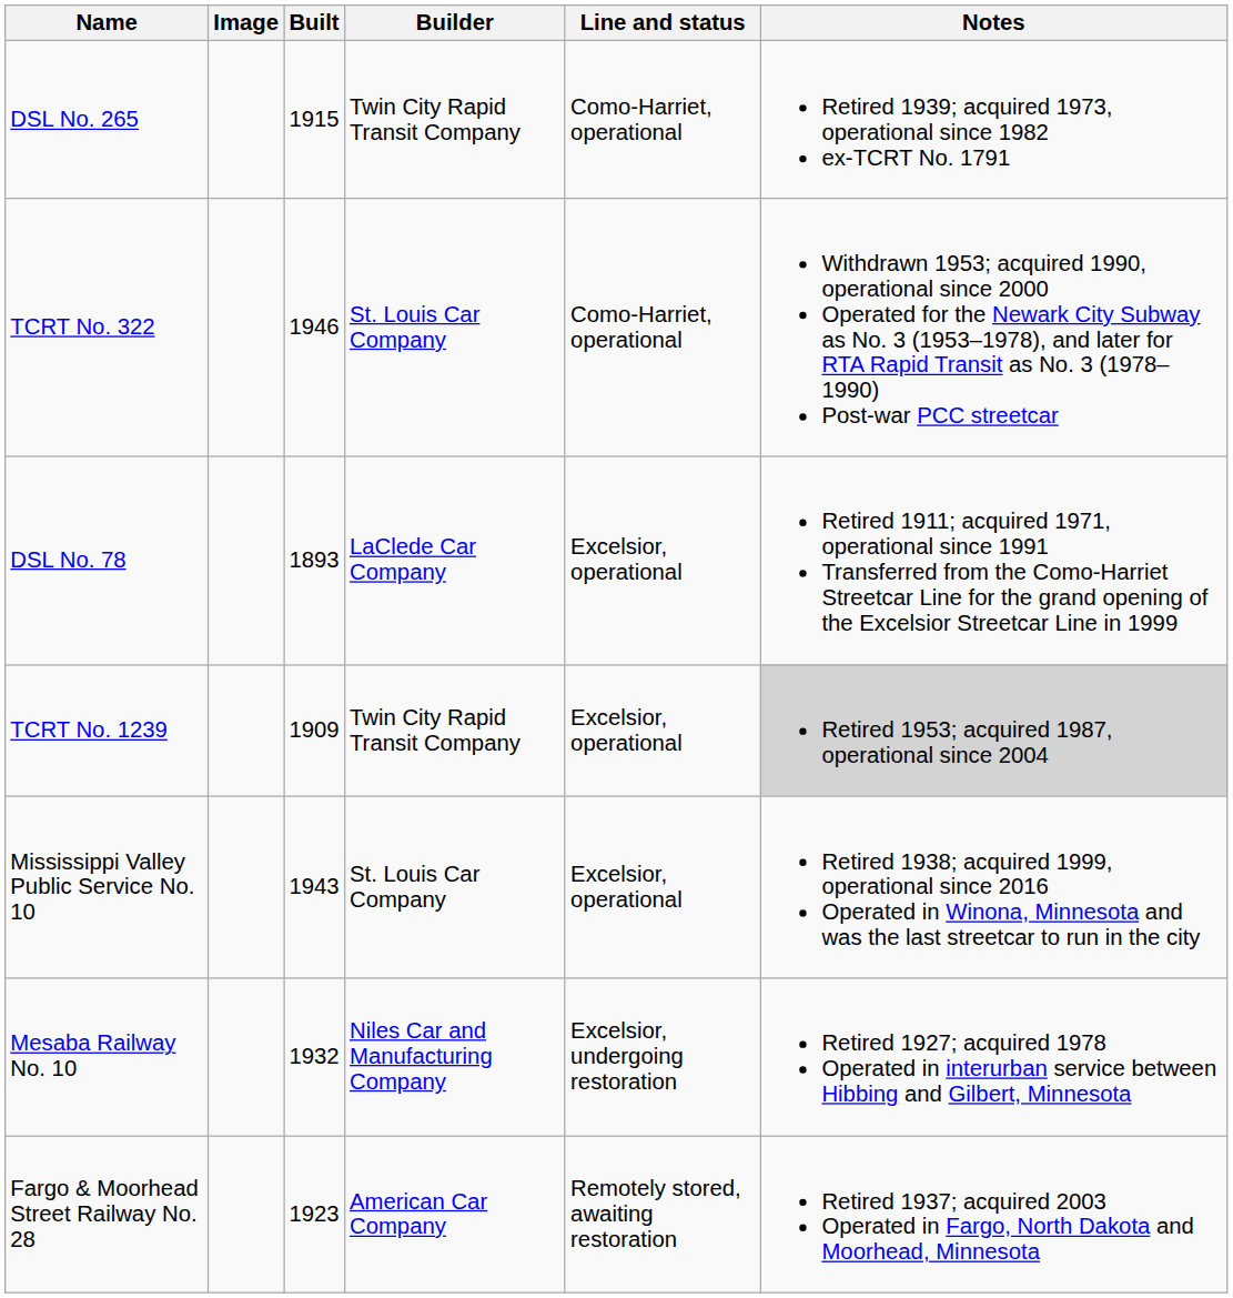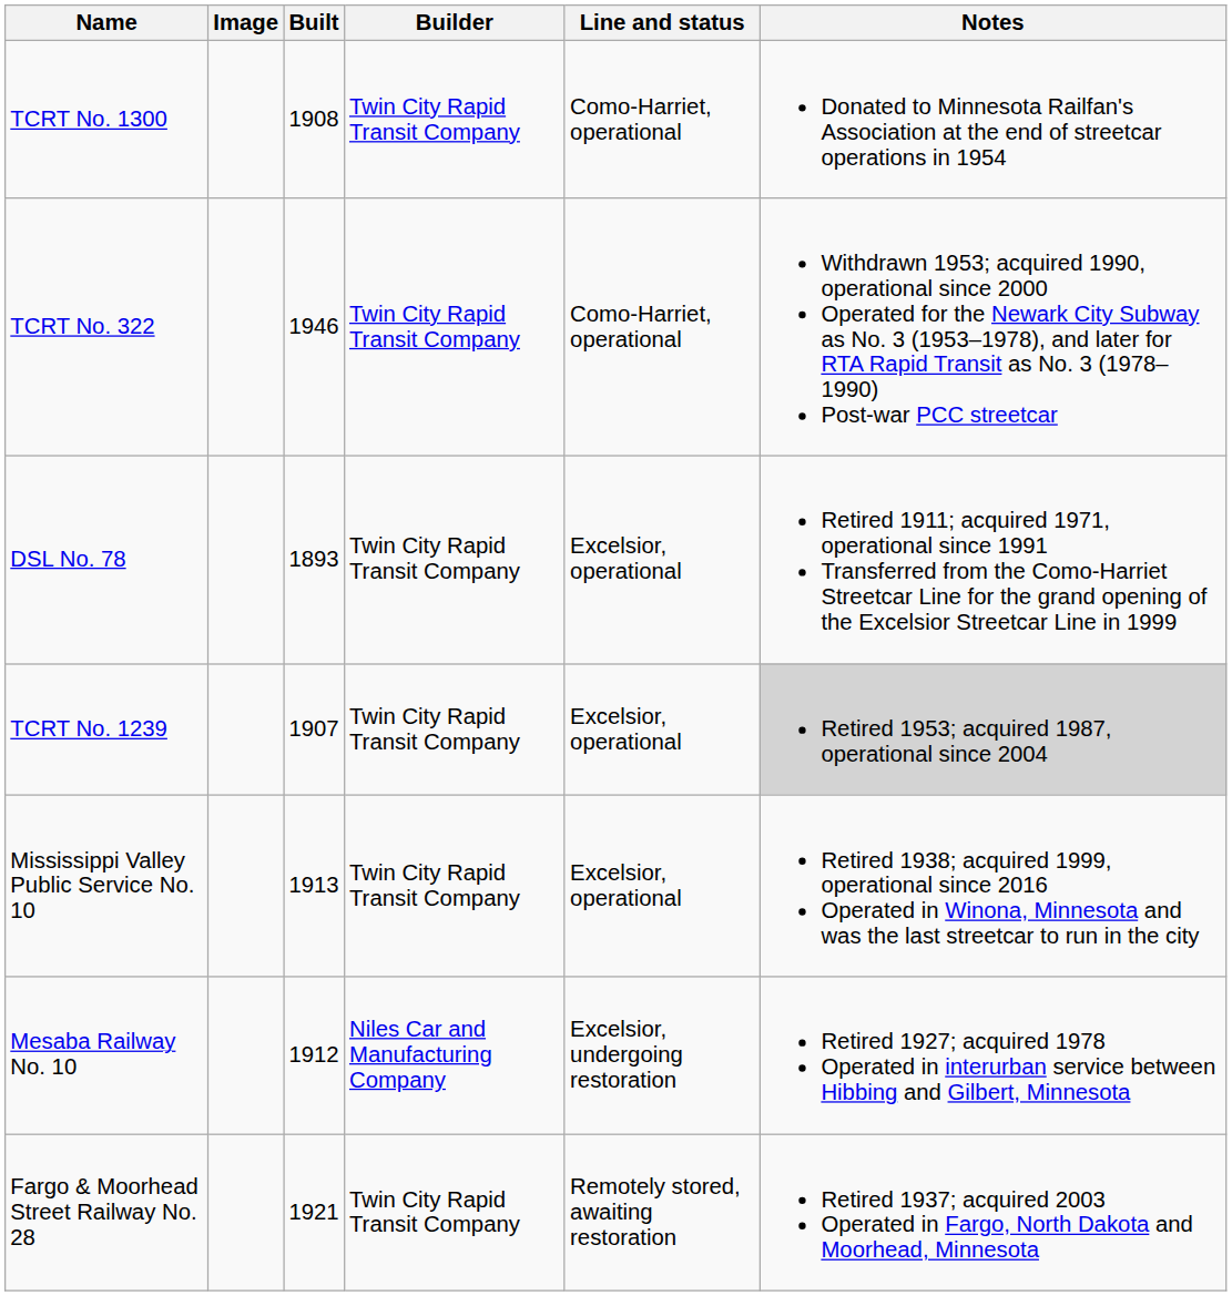+ row: TCRT No. 1300 | 1908 | Twin City Rapid Transit Company | Como-Harriet, operational | Donated to Minnesota Railfan's Association at the end of streetcar operations in 1954
- row: DSL No. 265 | 1915 | Twin City Rapid Transit Company | Como-Harriet, operational | Retired 1939; acquired 1973, operational since 1982 ex-TCRT No. 1791
TCRT No. 322 | Builder: St. Louis Car Company -> Twin City Rapid Transit Company
DSL No. 78 | Builder: LaClede Car Company -> Twin City Rapid Transit Company
TCRT No. 1239 | Built: 1909 -> 1907
Mississippi Valley Public Service No. 10 | Built: 1943 -> 1913
Mississippi Valley Public Service No. 10 | Builder: St. Louis Car Company -> Twin City Rapid Transit Company
Mesaba Railway No. 10 | Built: 1932 -> 1912
Fargo & Moorhead Street Railway No. 28 | Built: 1923 -> 1921
Fargo & Moorhead Street Railway No. 28 | Builder: American Car Company -> Twin City Rapid Transit Company
